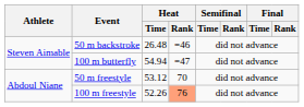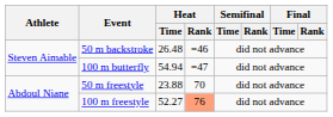50 m freestyle | Heat / Time: 53.12 -> 23.88
100 m freestyle | Heat / Time: 52.26 -> 52.27
